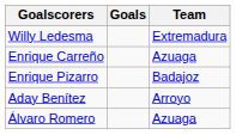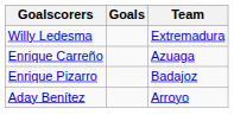- row: Álvaro Romero | Azuaga
